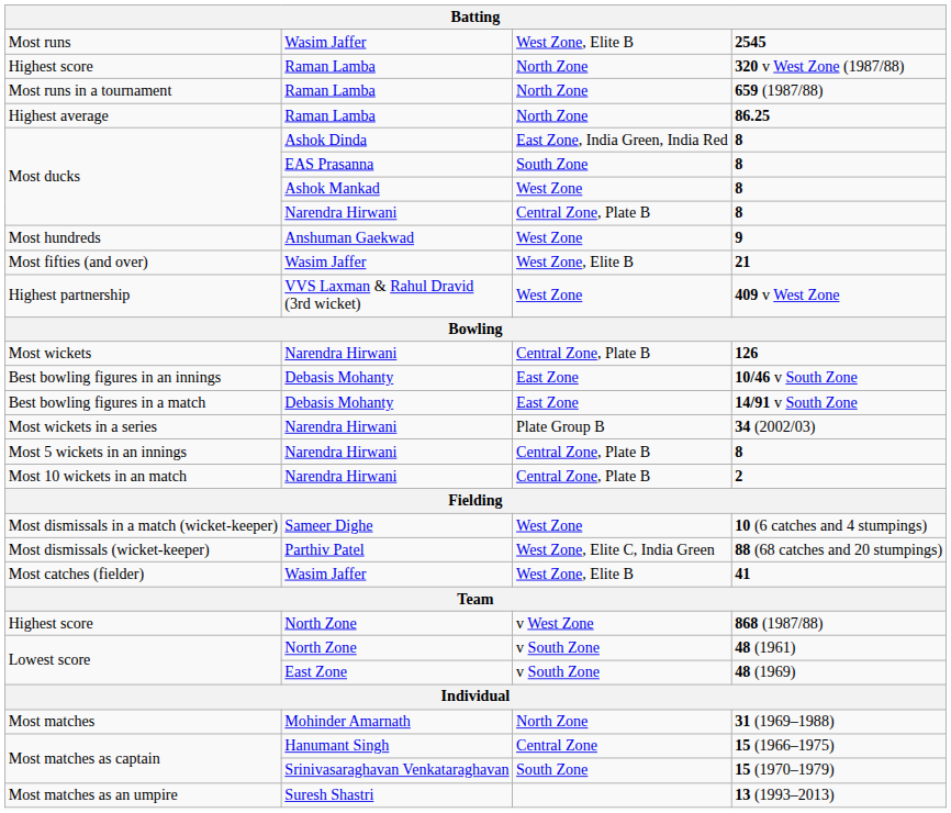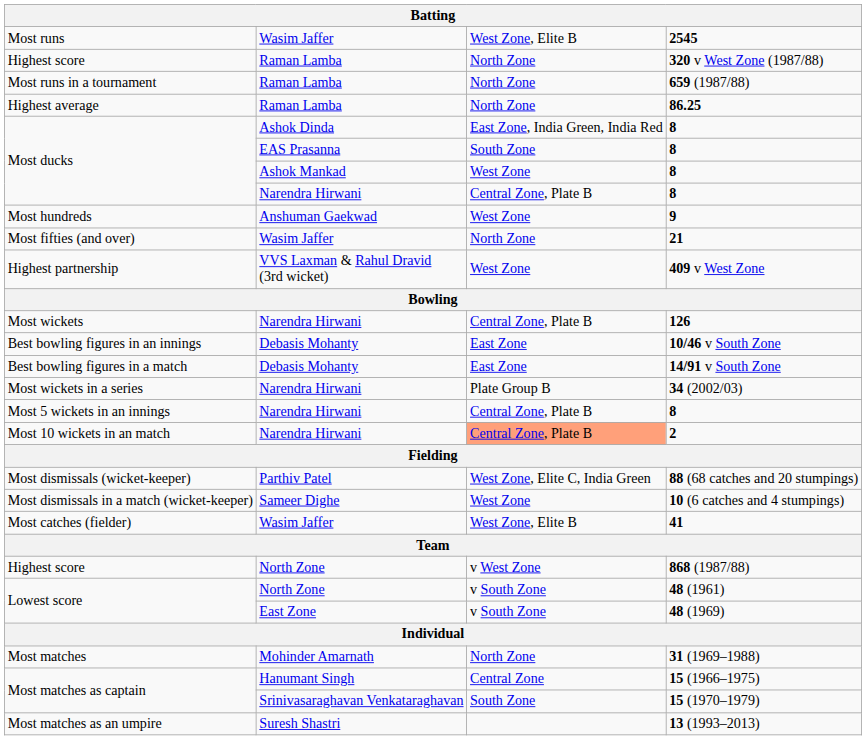21 | column 3: West Zone, Elite B -> North Zone
2 | column 3: no background -> lightsalmon background
rows swapped: 88 (68 catches and 20 stumpings) <-> 10 (6 catches and 4 stumpings)
